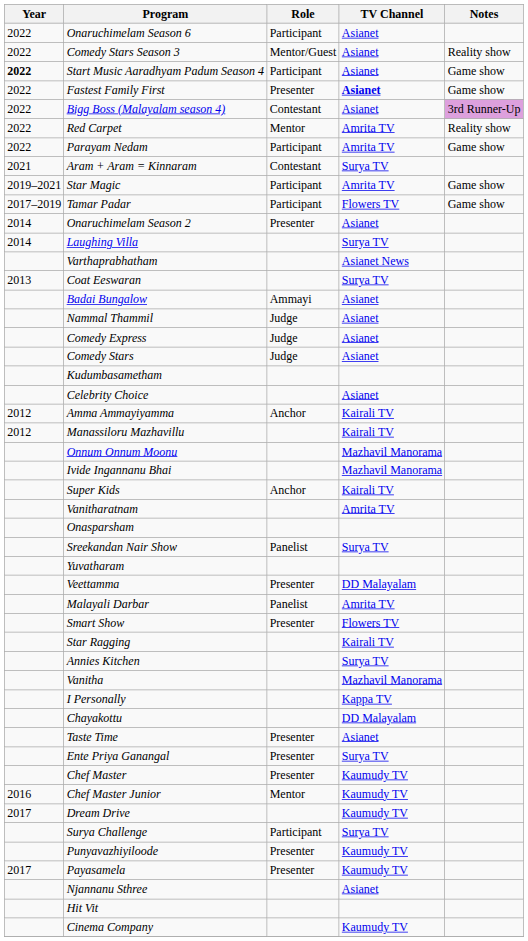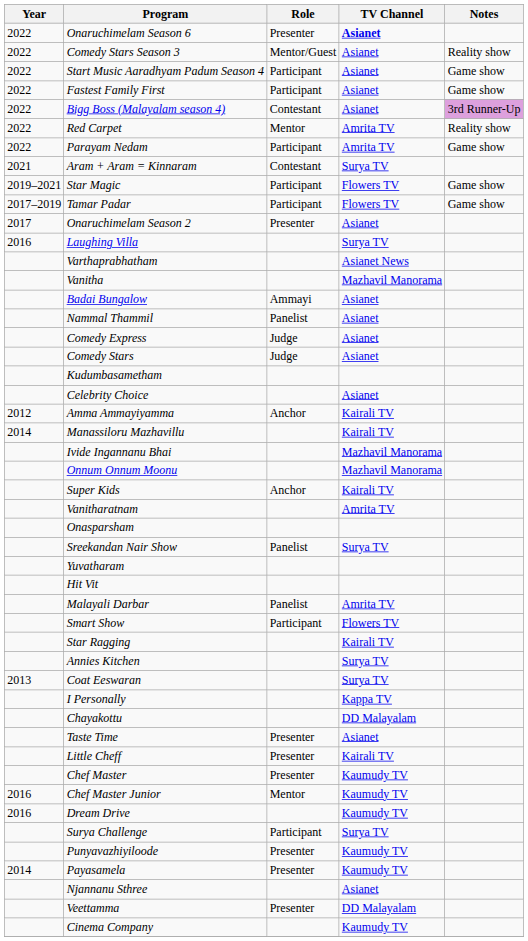Onaruchimelam Season 6 | Role: Participant -> Presenter
Onaruchimelam Season 6 | TV Channel: normal -> bold
Start Music Aaradhyam Padum Season 4 | Year: bold -> normal
Fastest Family First | Role: Presenter -> Participant
Fastest Family First | TV Channel: bold -> normal
Star Magic | TV Channel: Amrita TV -> Flowers TV
Onaruchimelam Season 2 | Year: 2014 -> 2017
Laughing Villa | Year: 2014 -> 2016
rows swapped: Coat Eeswaran <-> Vanitha
Nammal Thammil | Role: Judge -> Panelist
Manassiloru Mazhavillu | Year: 2012 -> 2014
rows swapped: Onnum Onnum Moonu <-> Ivide Ingannanu Bhai
rows swapped: Hit Vit <-> Veettamma
Smart Show | Role: Presenter -> Participant
+ row: Little Cheff | Presenter | Kairali TV
- row: Ente Priya Ganangal | Presenter | Surya TV
Dream Drive | Year: 2017 -> 2016
Payasamela | Year: 2017 -> 2014
